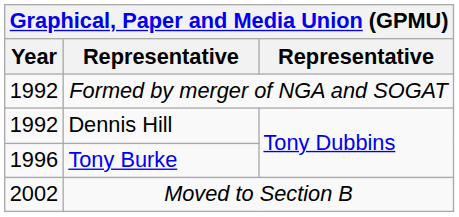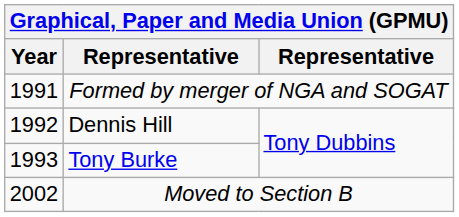Formed by merger of NGA and SOGAT | Year: 1992 -> 1991
Tony Burke | Year: 1996 -> 1993
